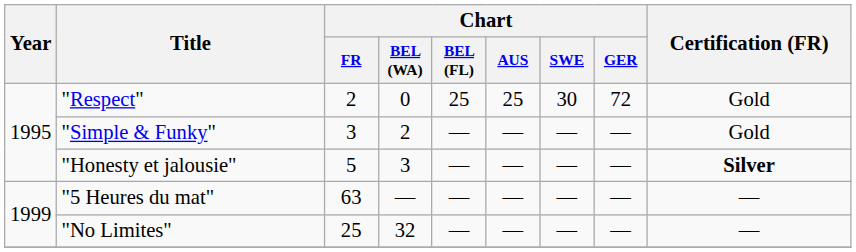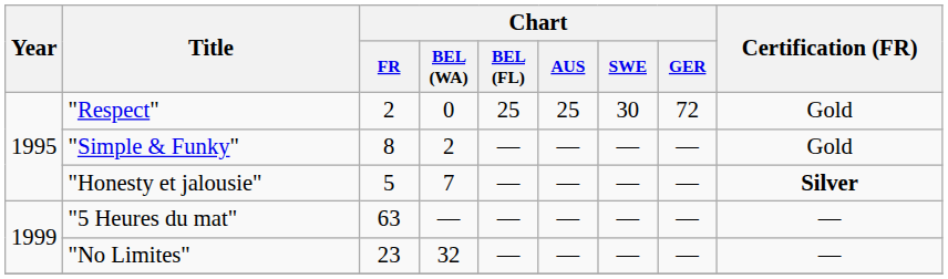"Simple & Funky" | Chart / FR: 3 -> 8
"Honesty et jalousie" | Chart / BEL (WA): 3 -> 7
"No Limites" | Chart / FR: 25 -> 23
